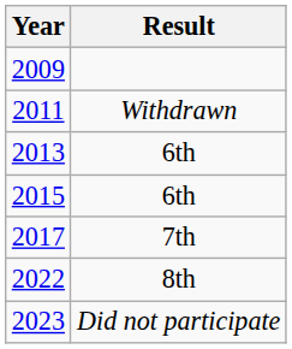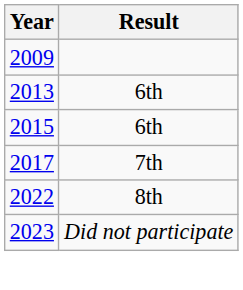- row: 2011 | Withdrawn
